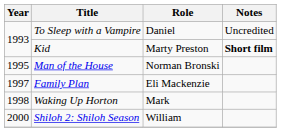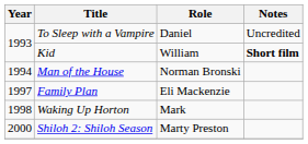Kid | Role: Marty Preston -> William
Man of the House | Year: 1995 -> 1994
Shiloh 2: Shiloh Season | Role: William -> Marty Preston
